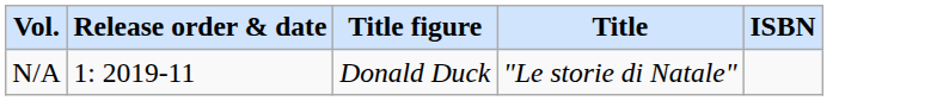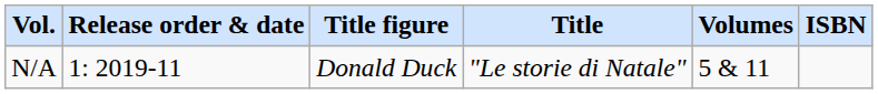+ column: Volumes | 5 & 11
